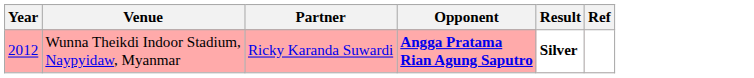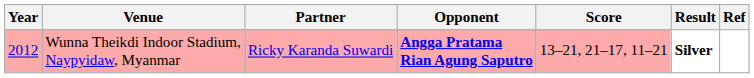+ column: Score | 13–21, 21–17, 11–21
